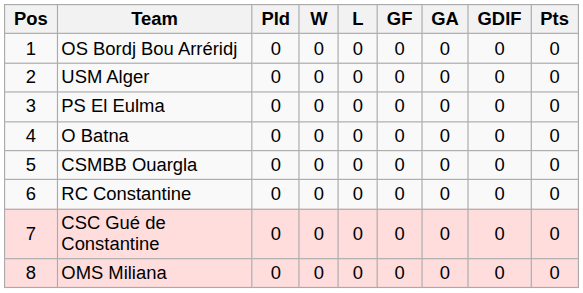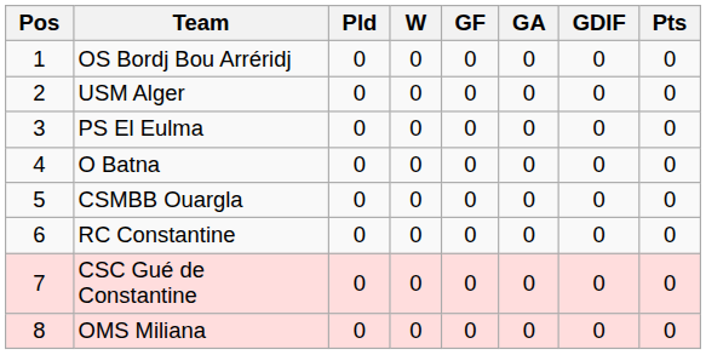- column: L | 0 | 0 | 0 | 0 | 0 | 0 | 0 | 0
